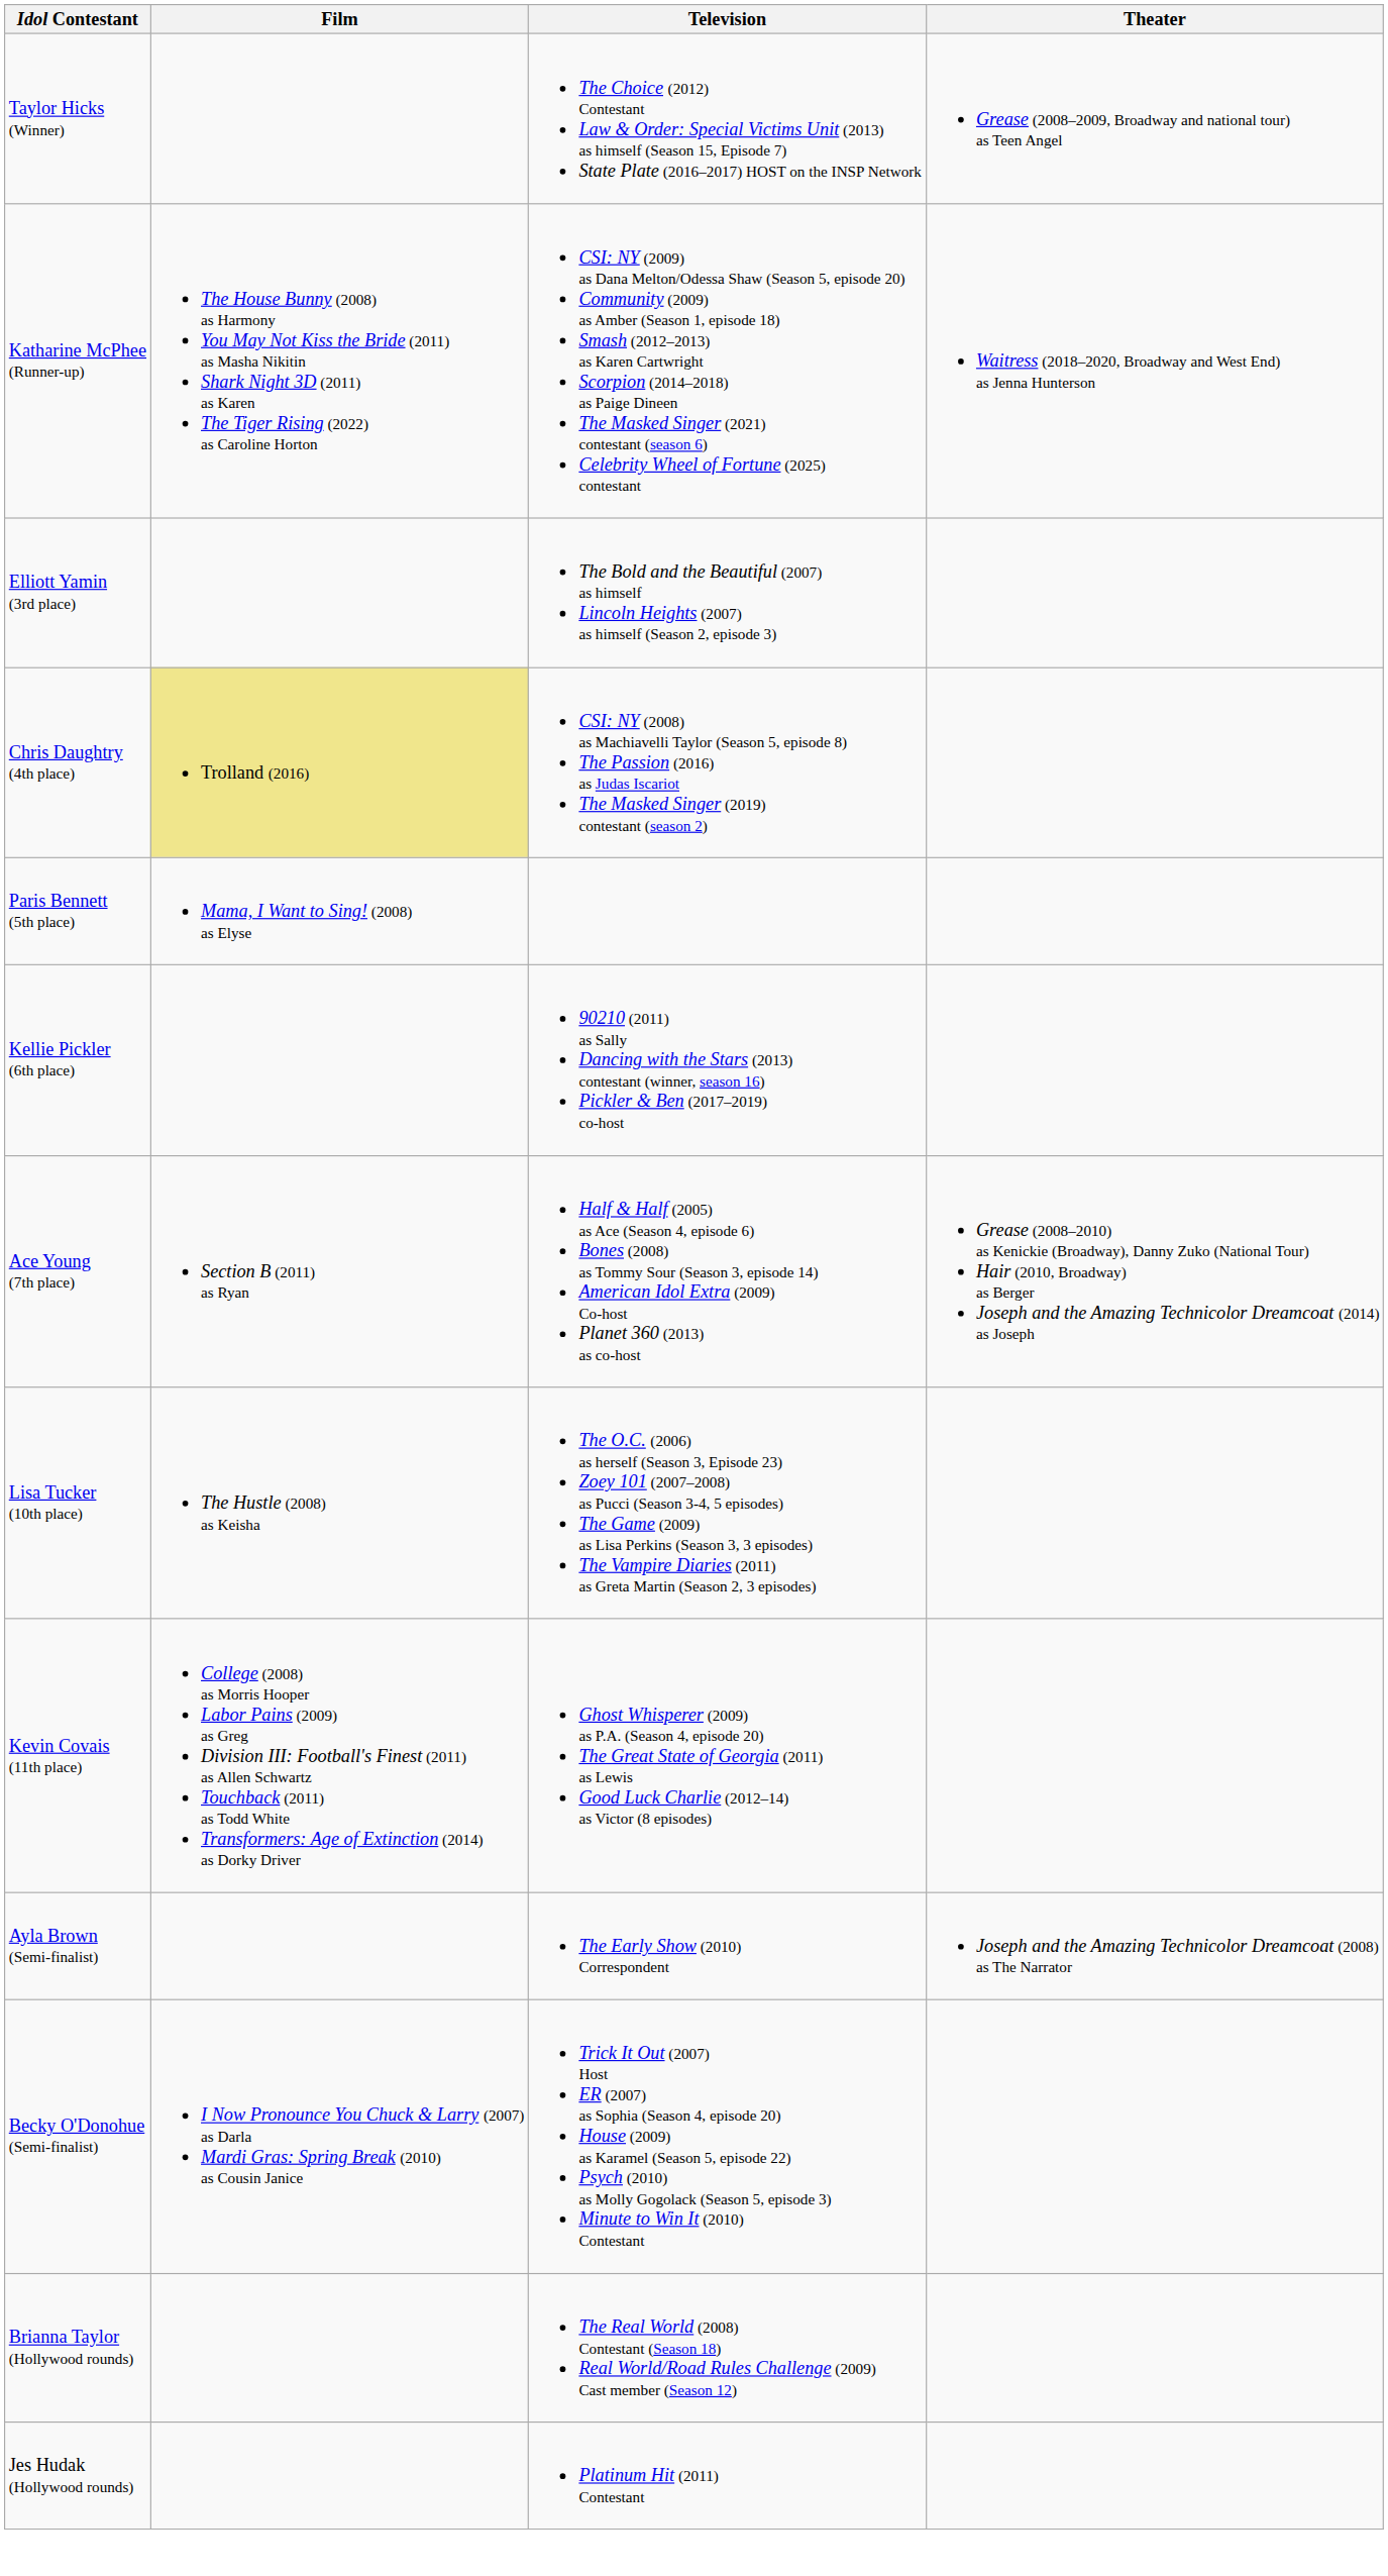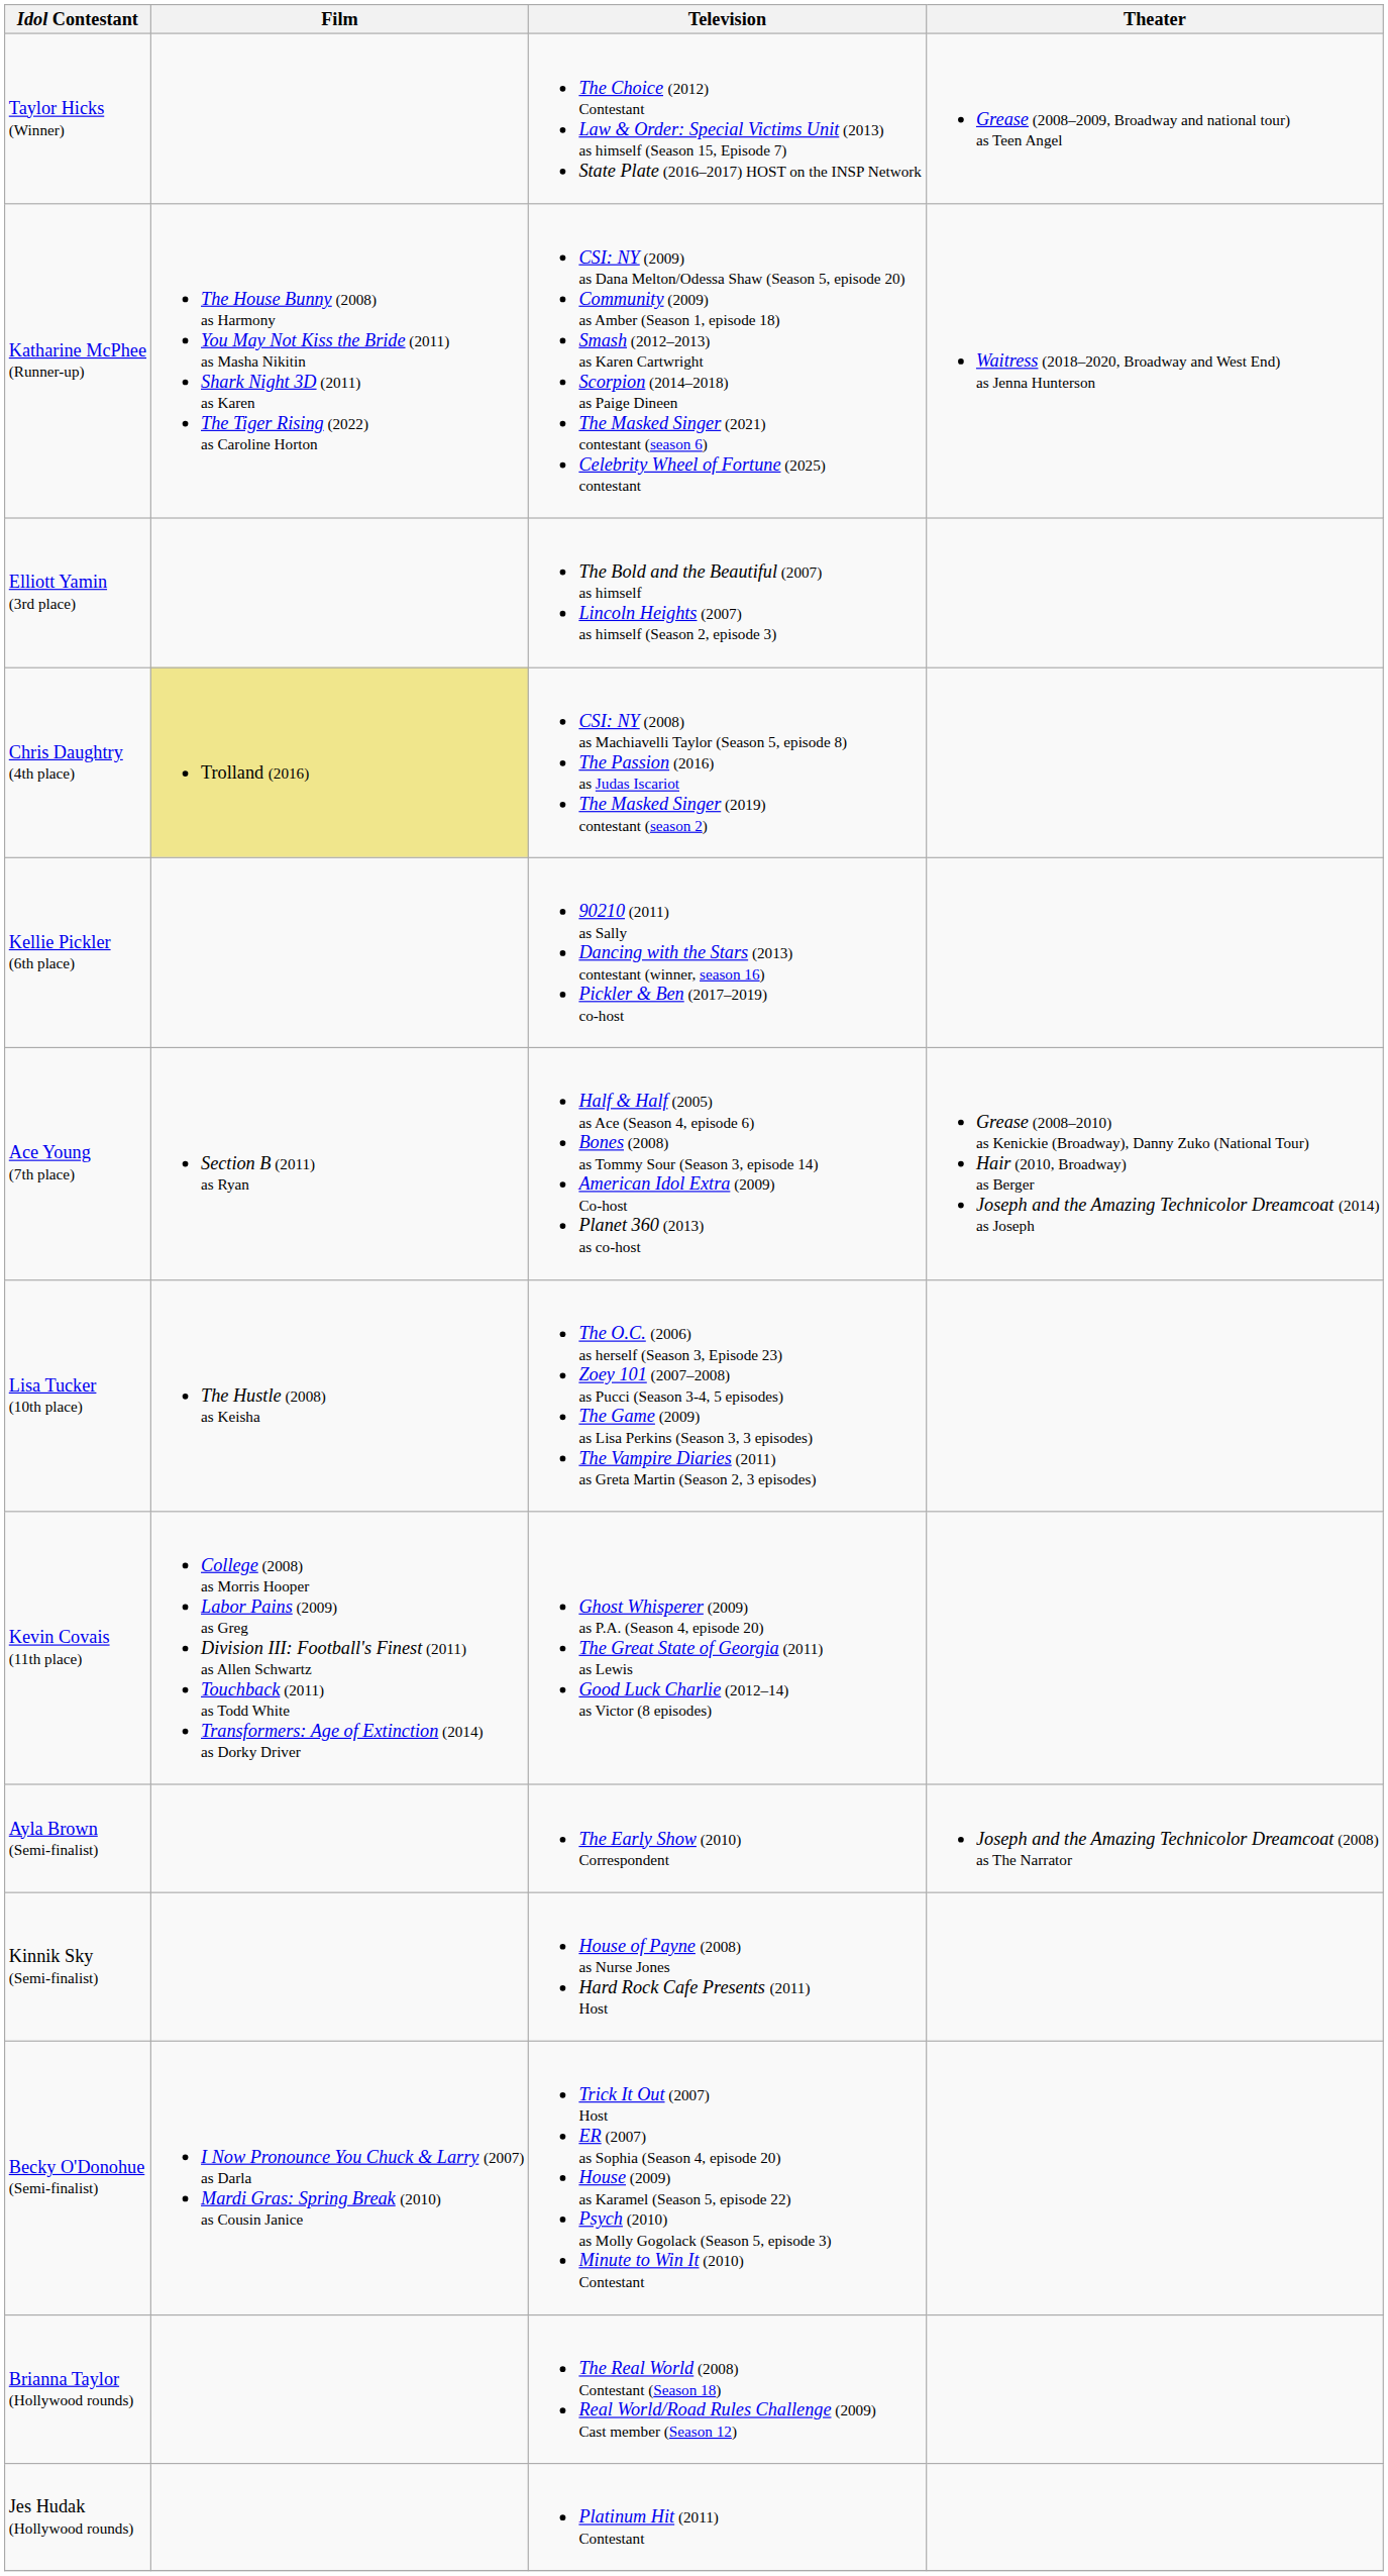- row: Paris Bennett (5th place) | Mama, I Want to Sing! (2008) as Elyse
+ row: Kinnik Sky (Semi-finalist) | House of Payne (2008) as Nurse Jones Hard Rock Cafe Presents (2011) Host
